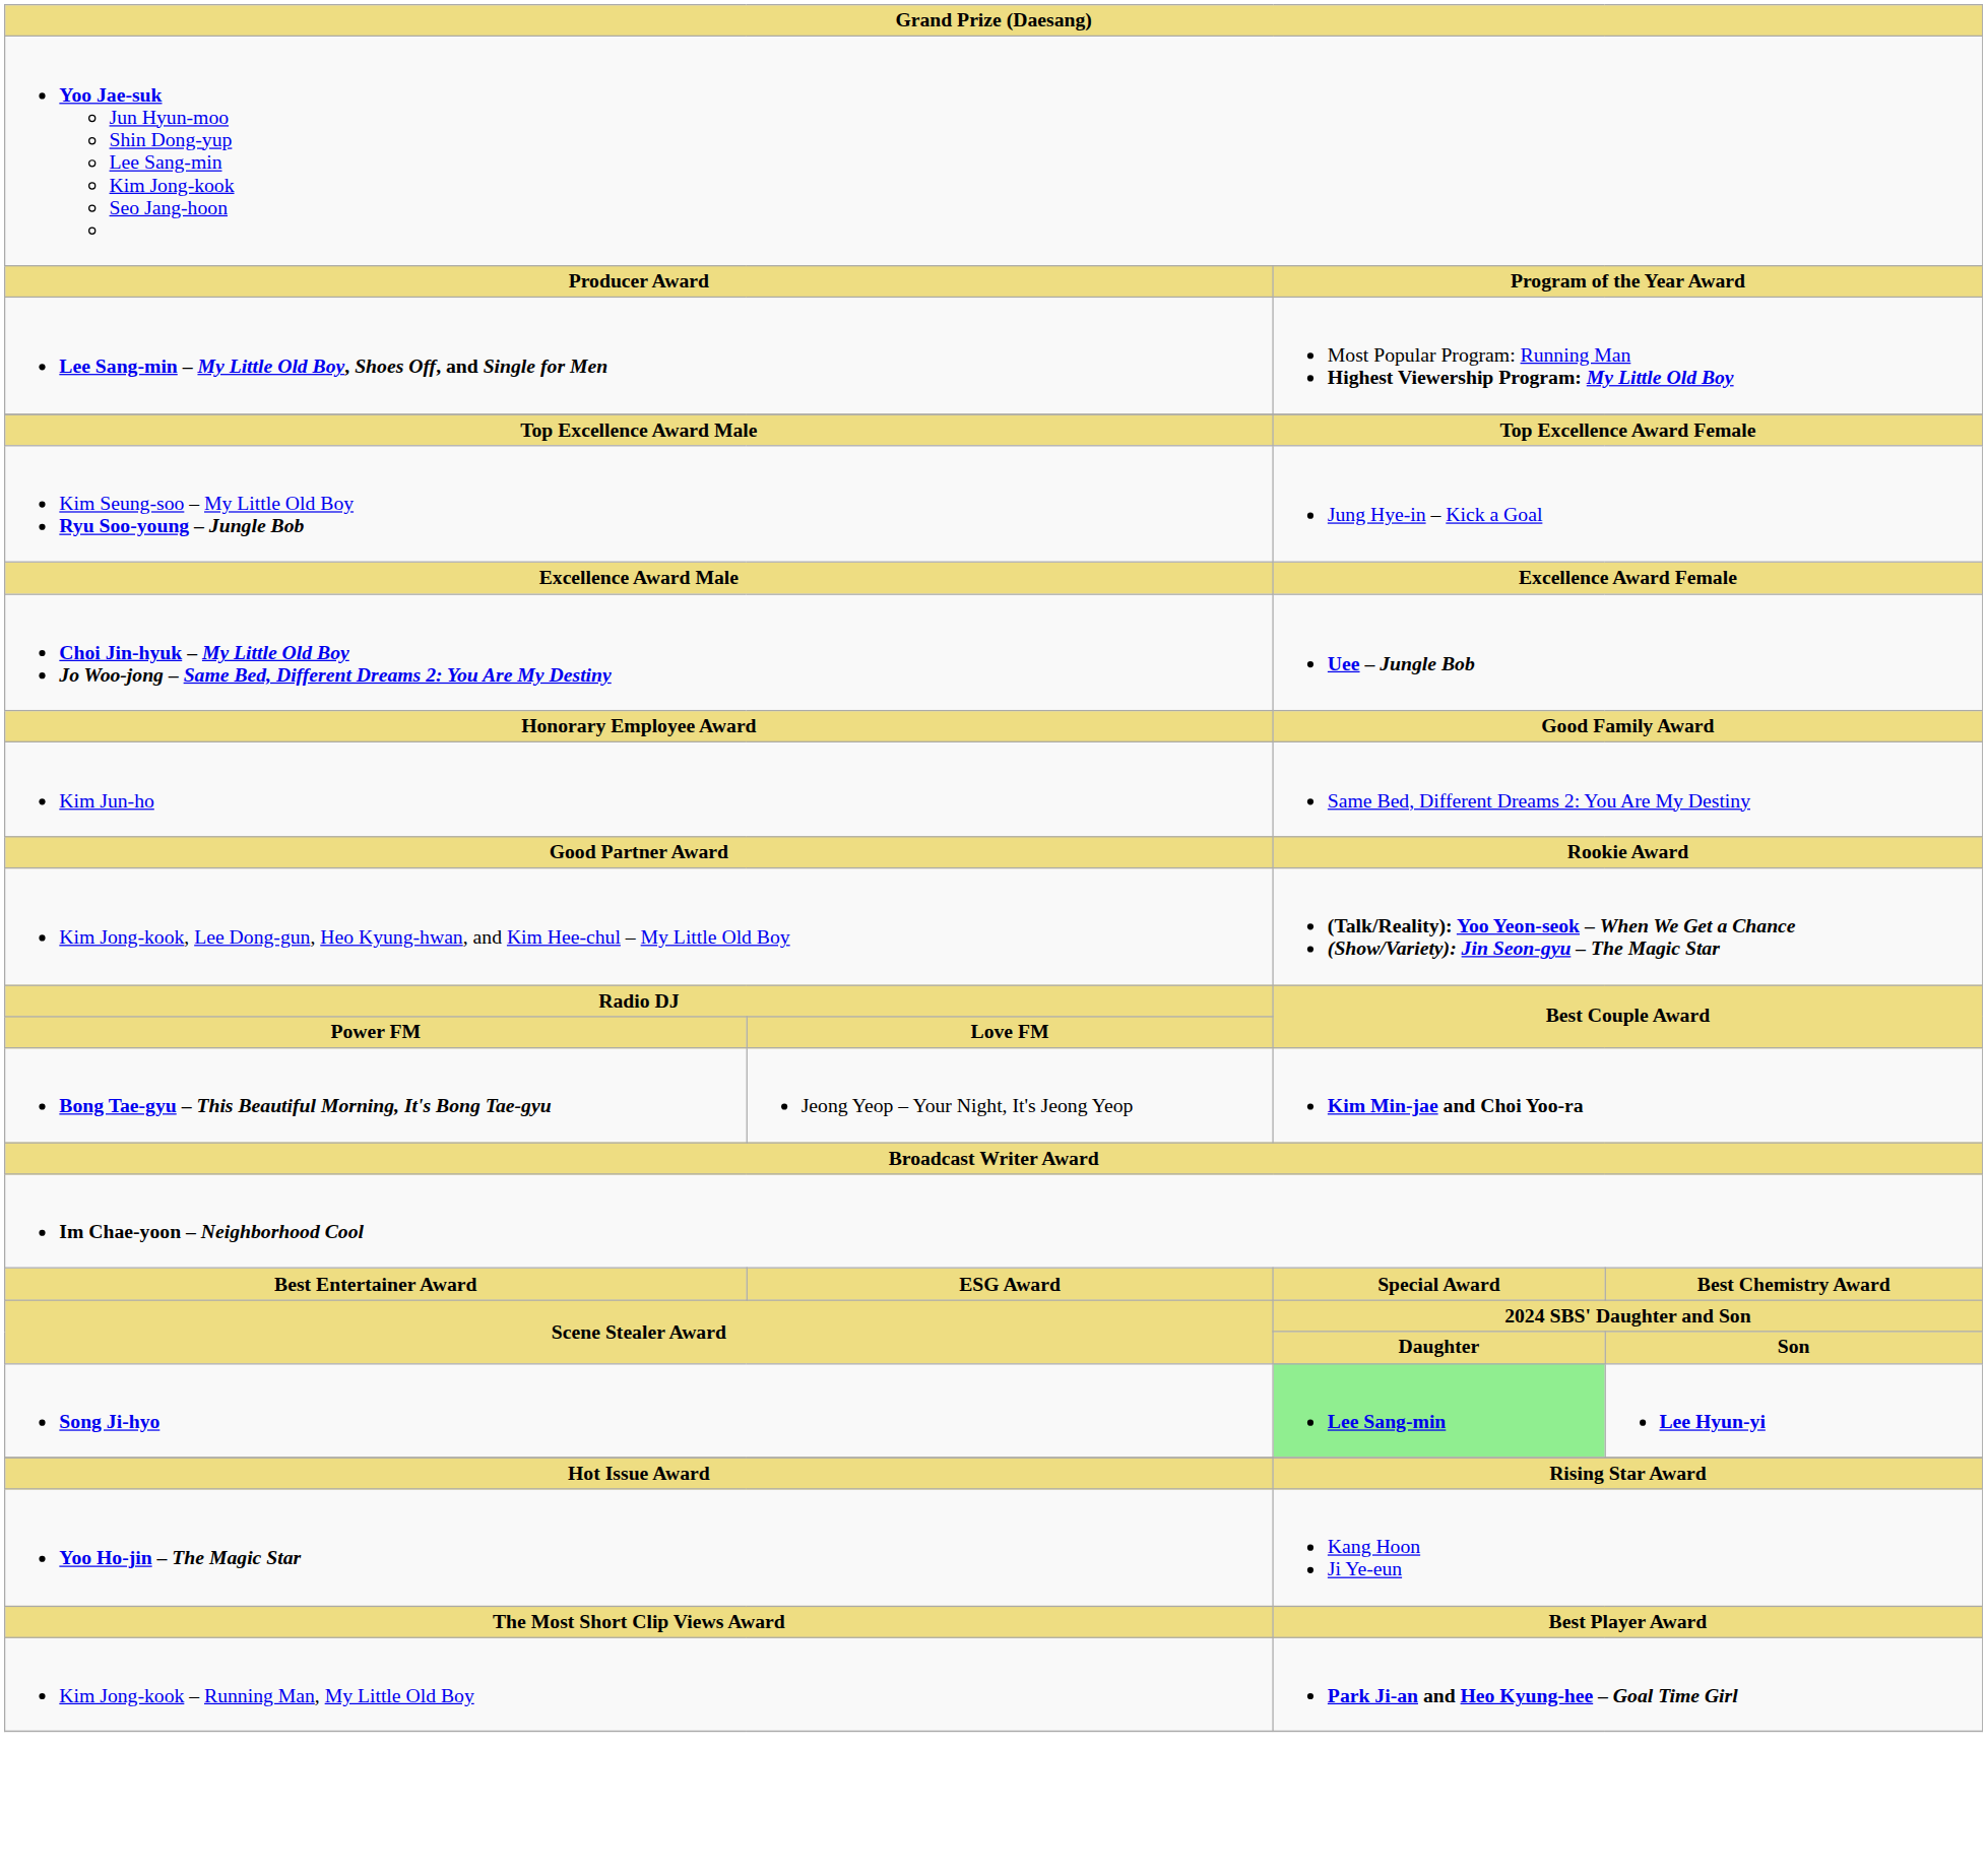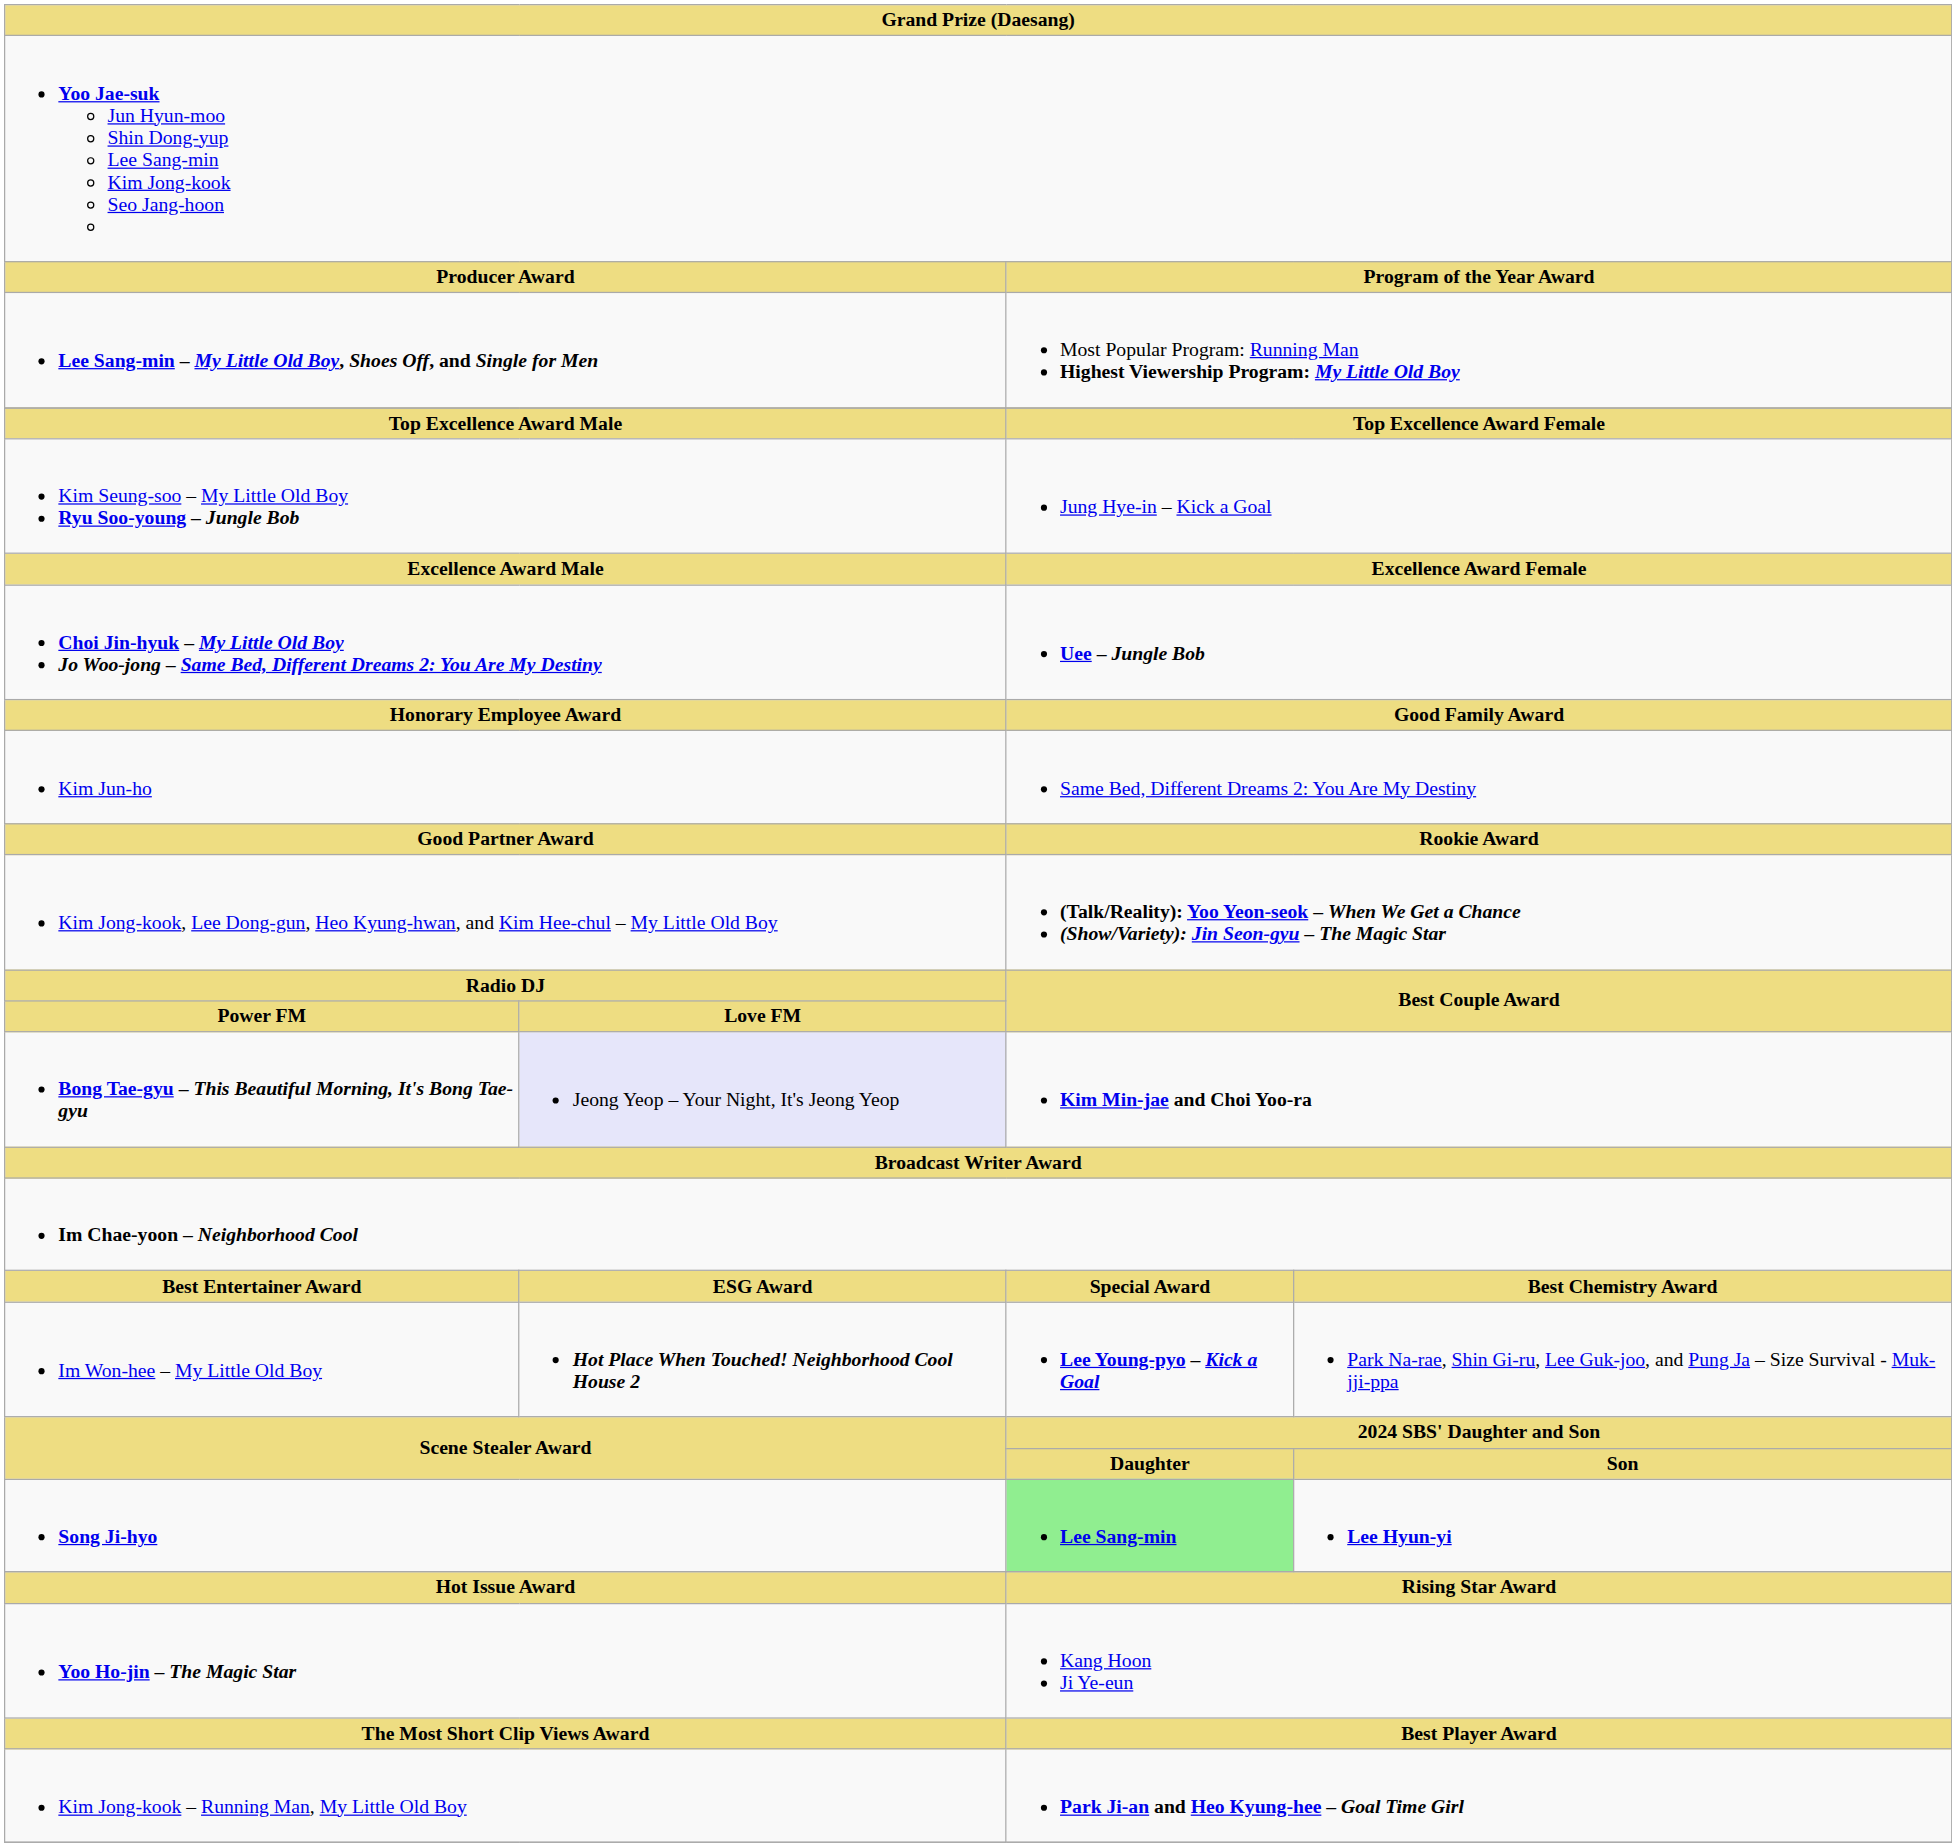Bong Tae-gyu – This Beautiful Morning, It's Bong Tae-gyu | column 2: no background -> lavender background
+ row: Im Won-hee – My Little Old Boy | Hot Place When Touched! Neighborhood Cool House 2 | Lee Young-pyo – Kick a Goal | Park Na-rae, Shin Gi-ru, Lee Guk-joo, and Pung Ja – Size Survival - Muk-jji-ppa
